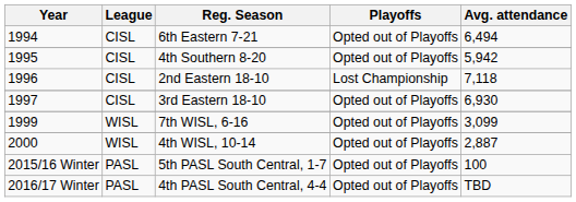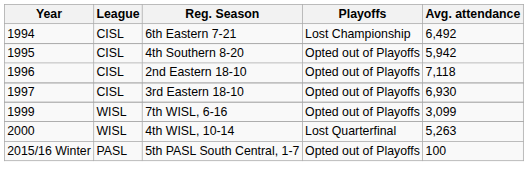6th Eastern 7-21 | Playoffs: Opted out of Playoffs -> Lost Championship
6th Eastern 7-21 | Avg. attendance: 6,494 -> 6,492
2nd Eastern 18-10 | Playoffs: Lost Championship -> Opted out of Playoffs
4th WISL, 10-14 | Playoffs: Opted out of Playoffs -> Lost Quarterfinal
4th WISL, 10-14 | Avg. attendance: 2,887 -> 5,263
- row: 2016/17 Winter | PASL | 4th PASL South Central, 4-4 | Opted out of Playoffs | TBD
